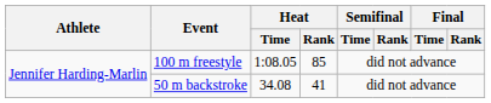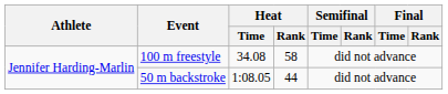100 m freestyle | Heat / Time: 1:08.05 -> 34.08
100 m freestyle | Heat / Rank: 85 -> 58
50 m backstroke | Heat / Time: 34.08 -> 1:08.05
50 m backstroke | Heat / Rank: 41 -> 44
